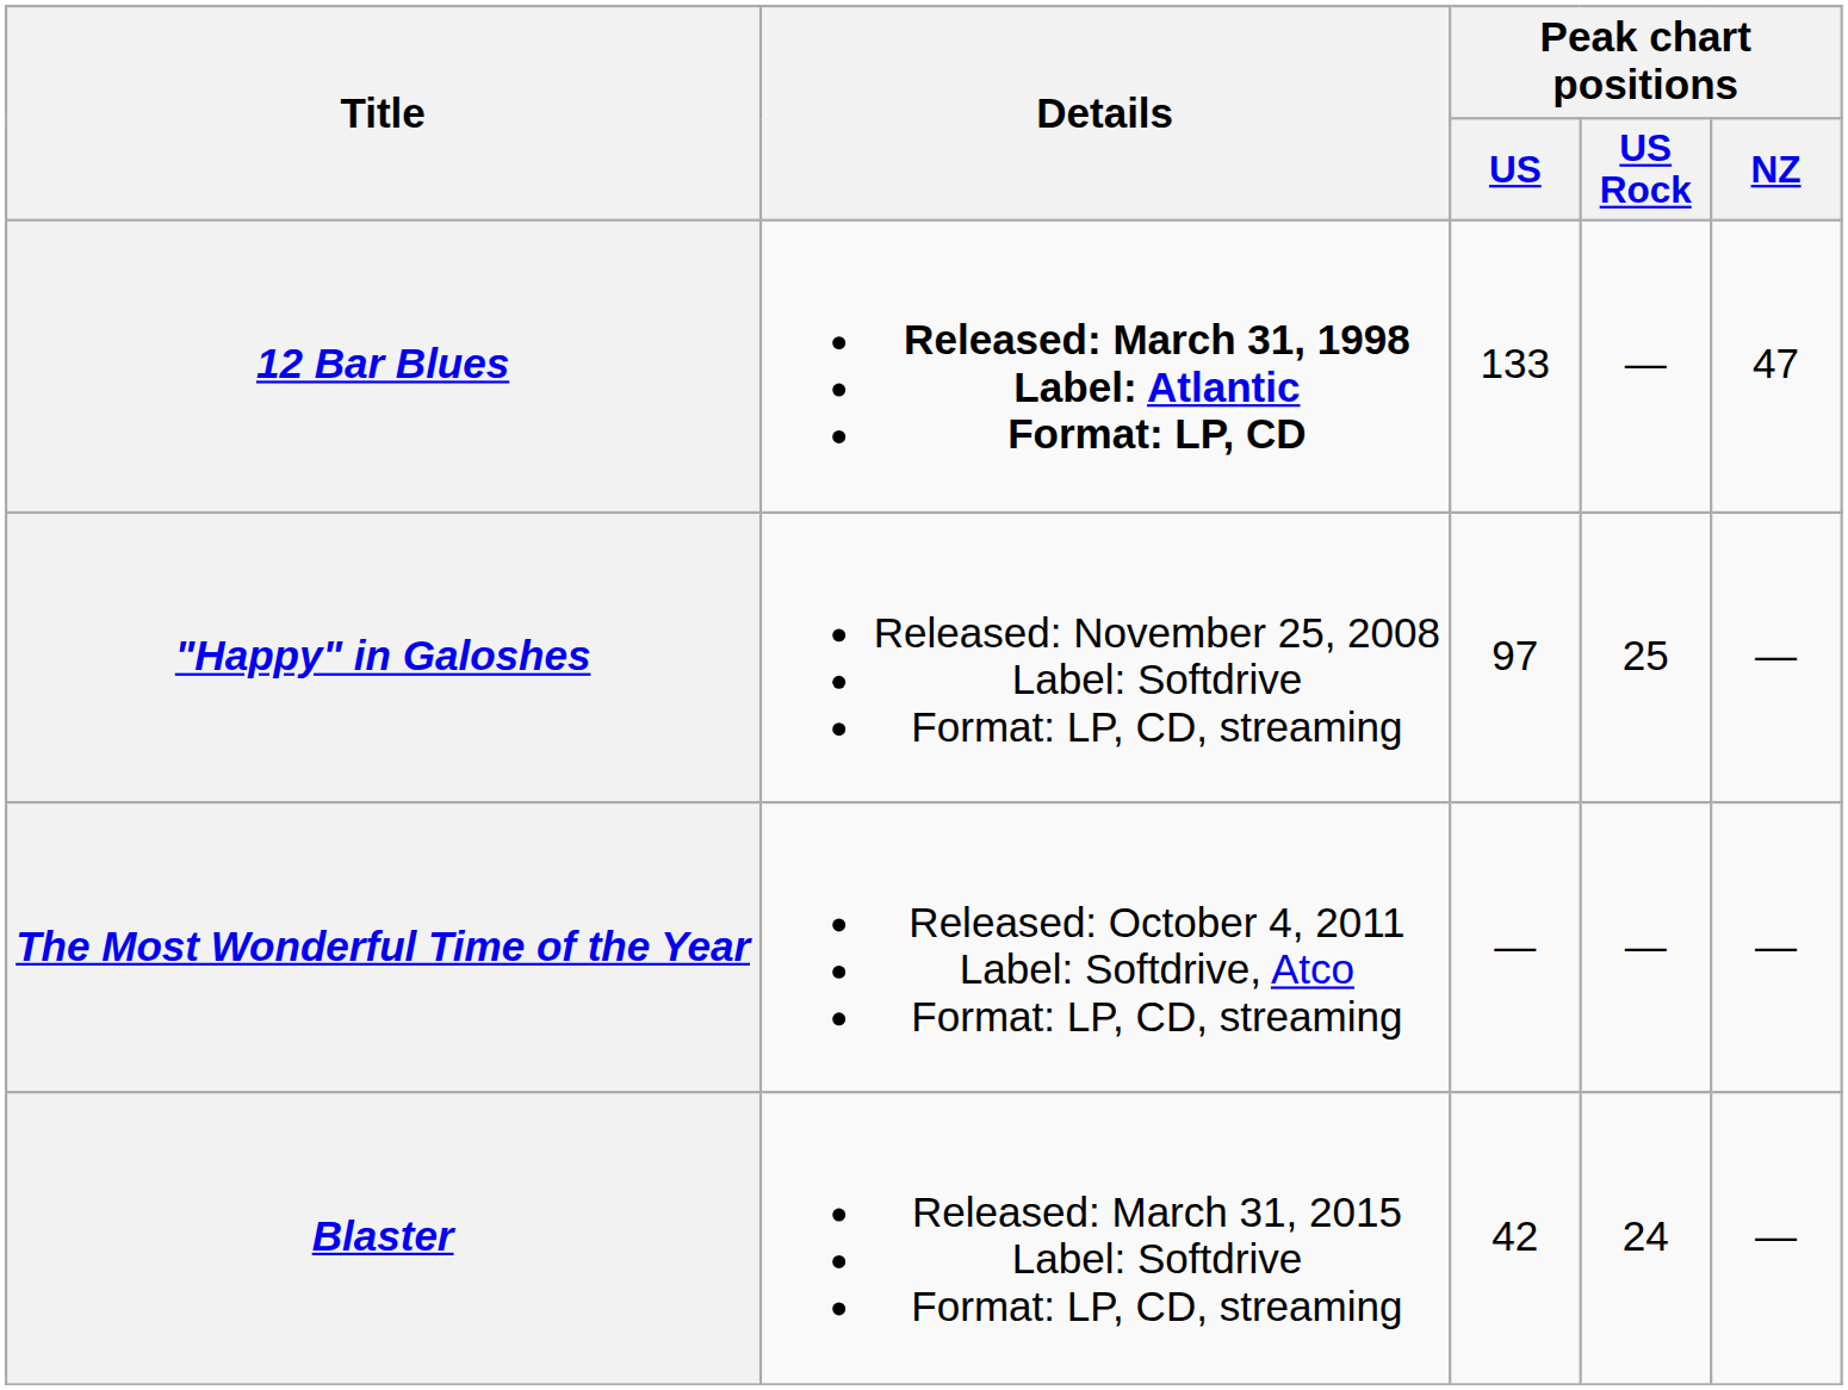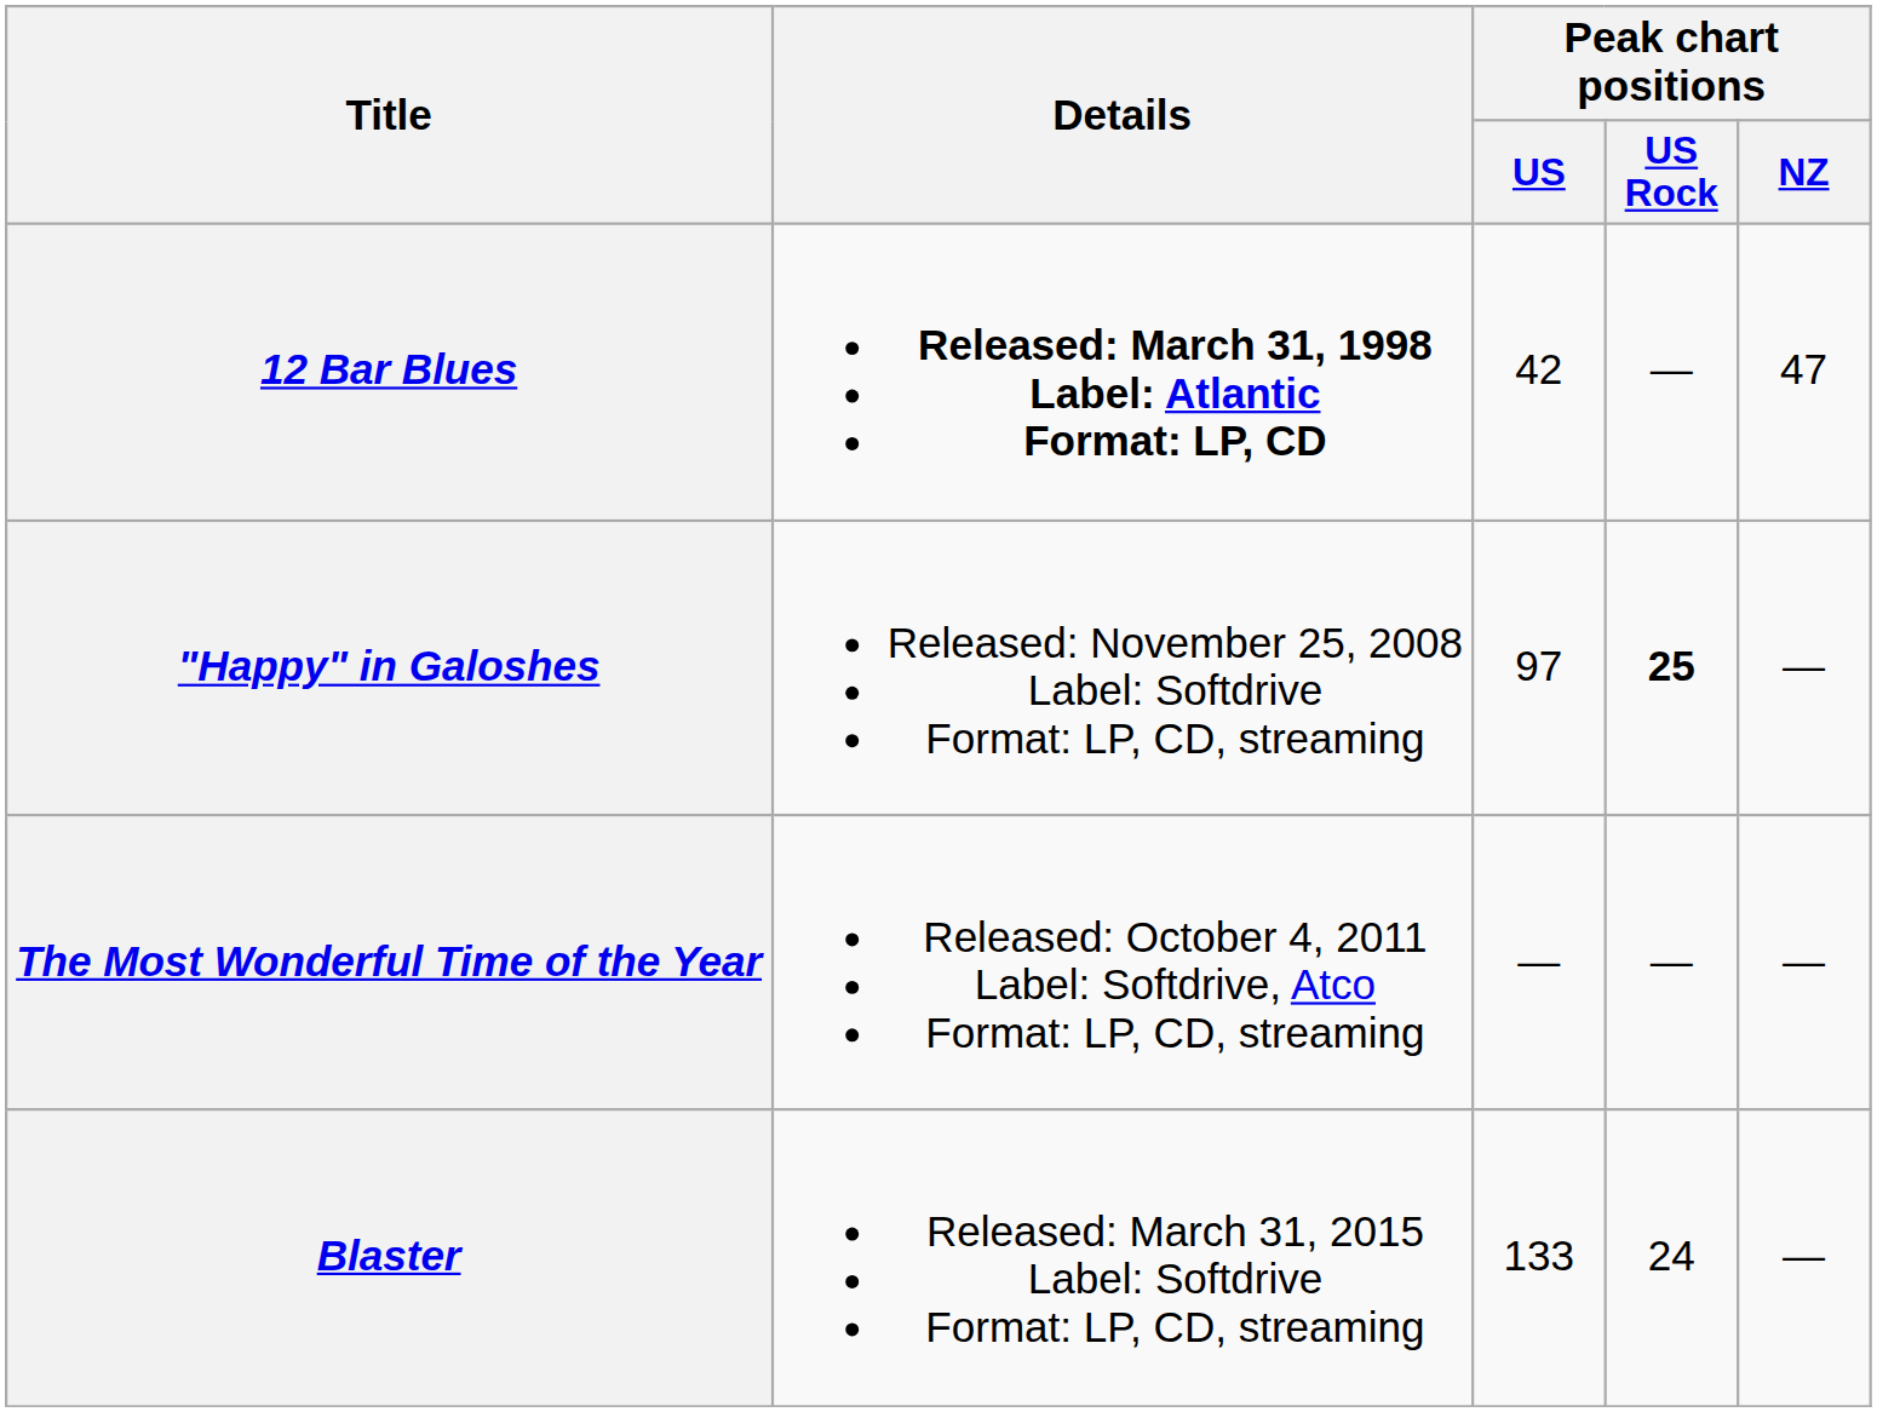12 Bar Blues | Peak chart positions / US: 133 -> 42
"Happy" in Galoshes | Peak chart positions / US Rock: normal -> bold
Blaster | Peak chart positions / US: 42 -> 133
